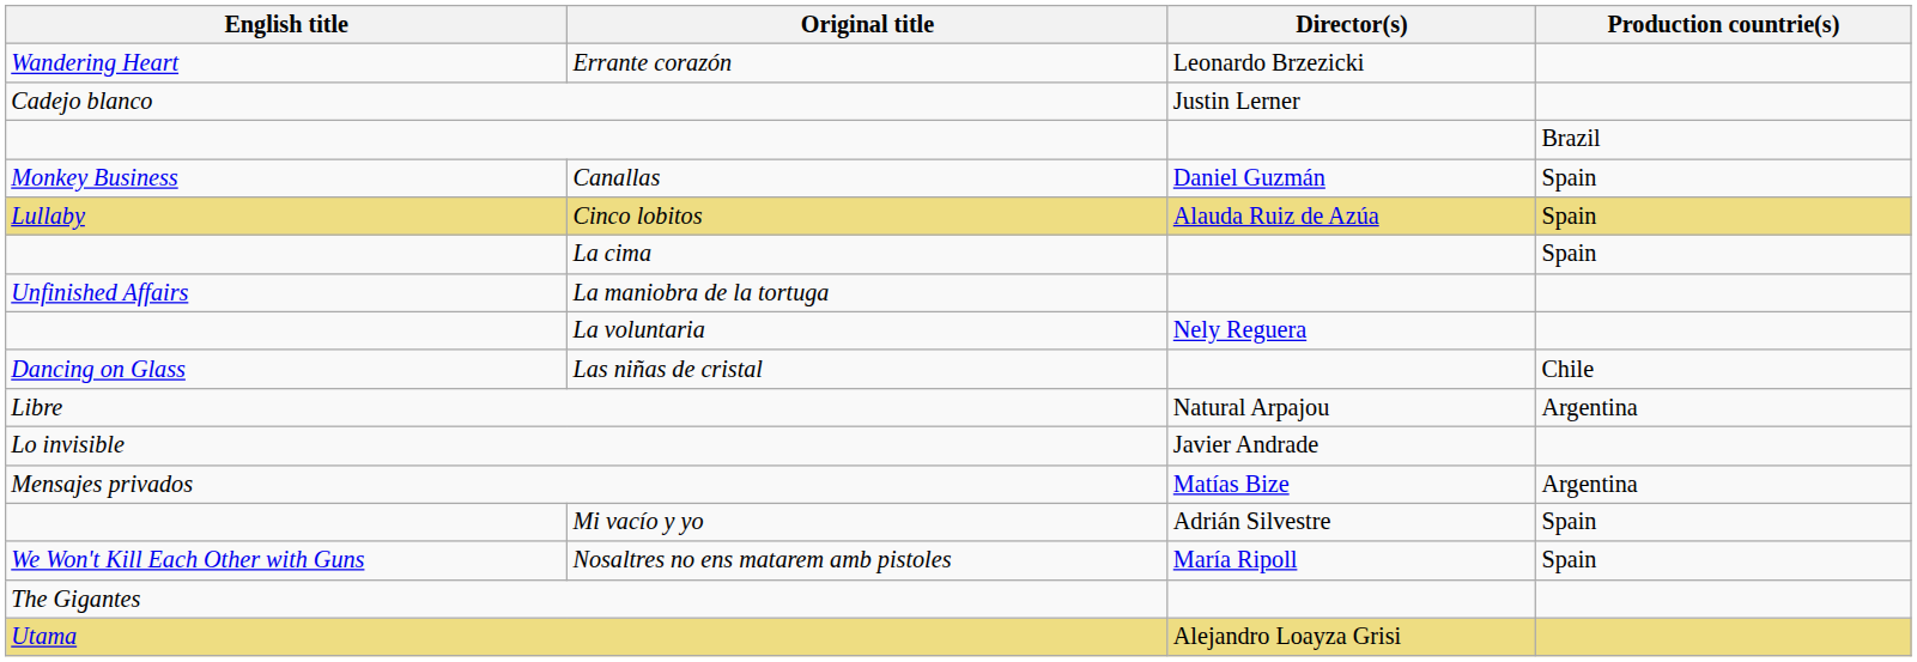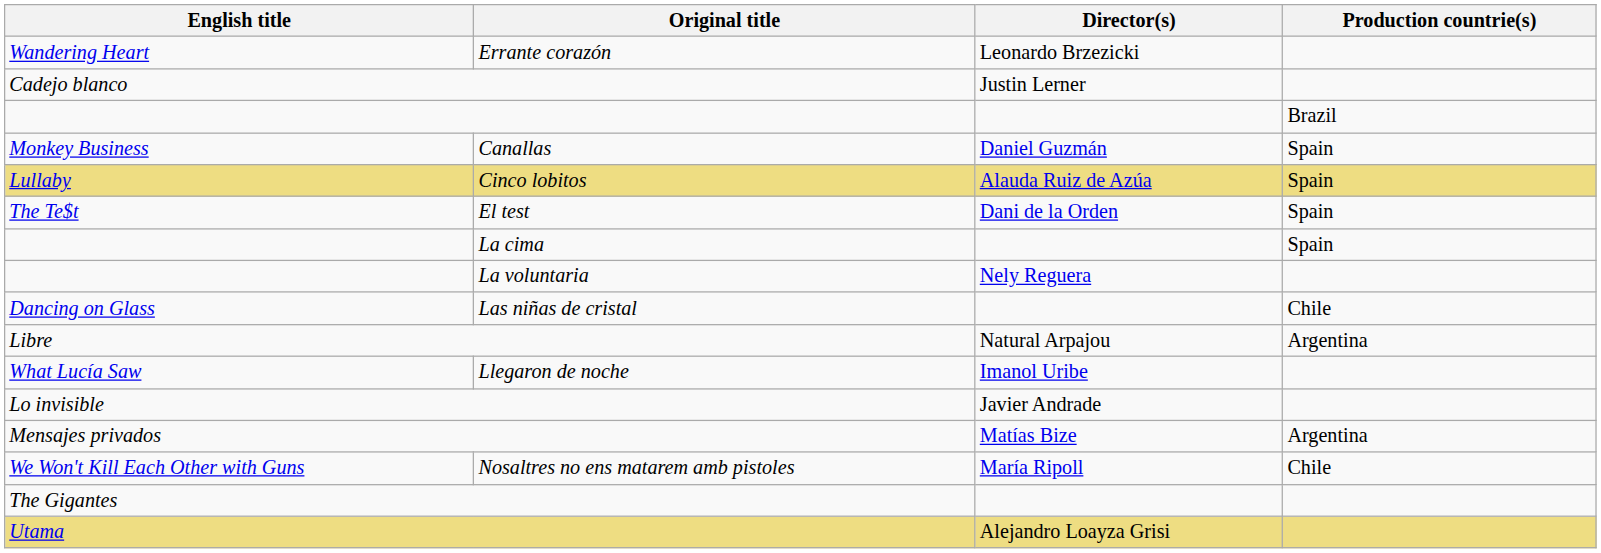+ row: The Te$t | El test | Dani de la Orden | Spain
- row: Unfinished Affairs | La maniobra de la tortuga
+ row: What Lucía Saw | Llegaron de noche | Imanol Uribe
- row: Mi vacío y yo | Adrián Silvestre | Spain
Nosaltres no ens matarem amb pistoles | Production countrie(s): Spain -> Chile
